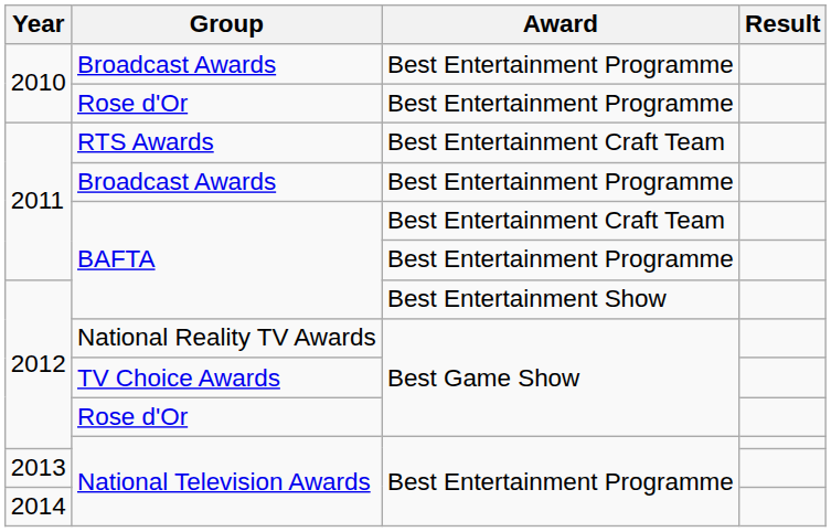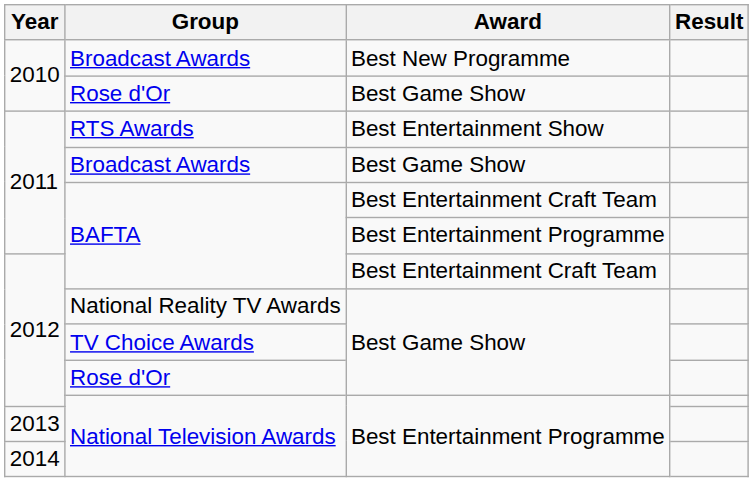2010 / Broadcast Awards | Award: Best Entertainment Programme -> Best New Programme
2010 / Rose d'Or | Award: Best Entertainment Programme -> Best Game Show
RTS Awards | Award: Best Entertainment Craft Team -> Best Entertainment Show
2011 / Broadcast Awards | Award: Best Entertainment Programme -> Best Game Show
2012 / BAFTA | Award: Best Entertainment Show -> Best Entertainment Craft Team
